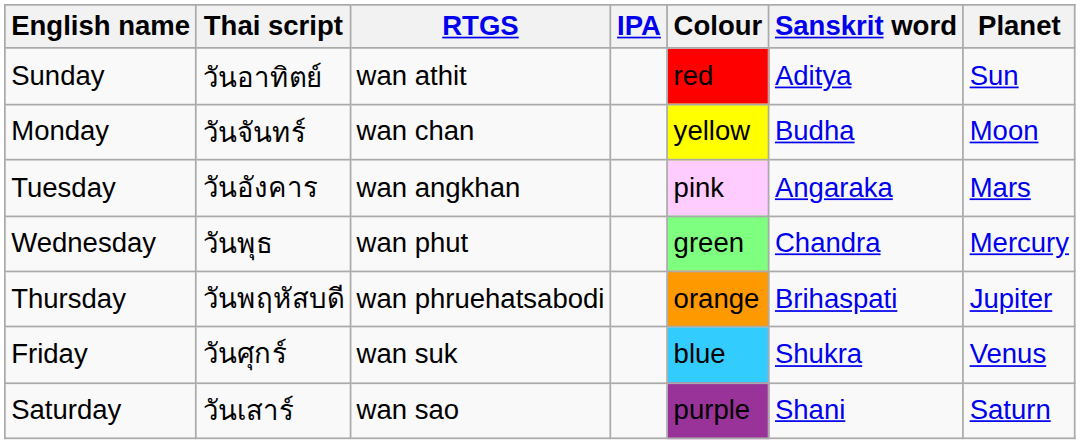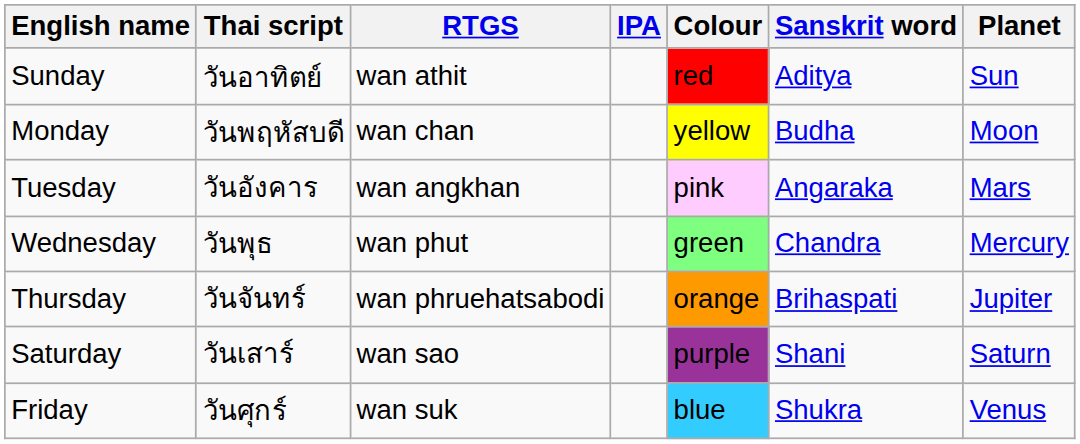Monday | Thai script: วันจันทร์ -> วันพฤหัสบดี
Thursday | Thai script: วันพฤหัสบดี -> วันจันทร์
rows swapped: Friday <-> Saturday
